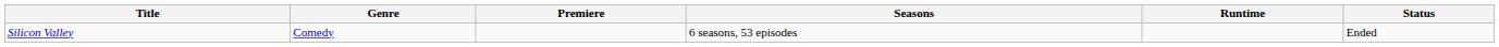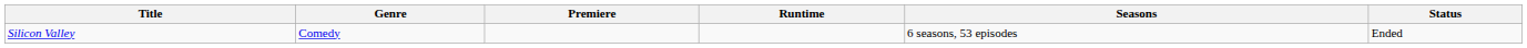columns swapped: Seasons <-> Runtime
